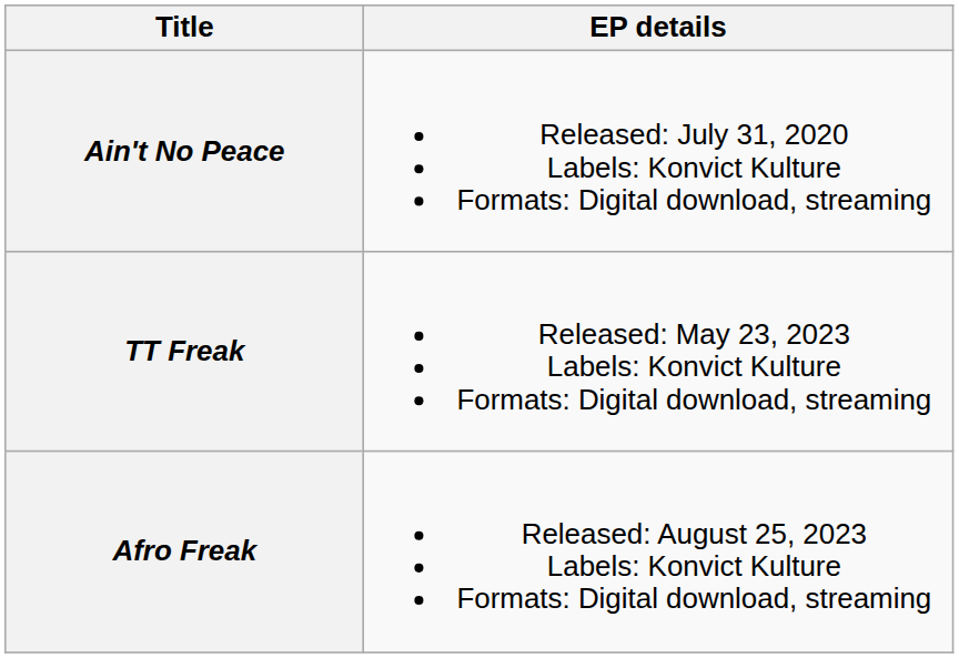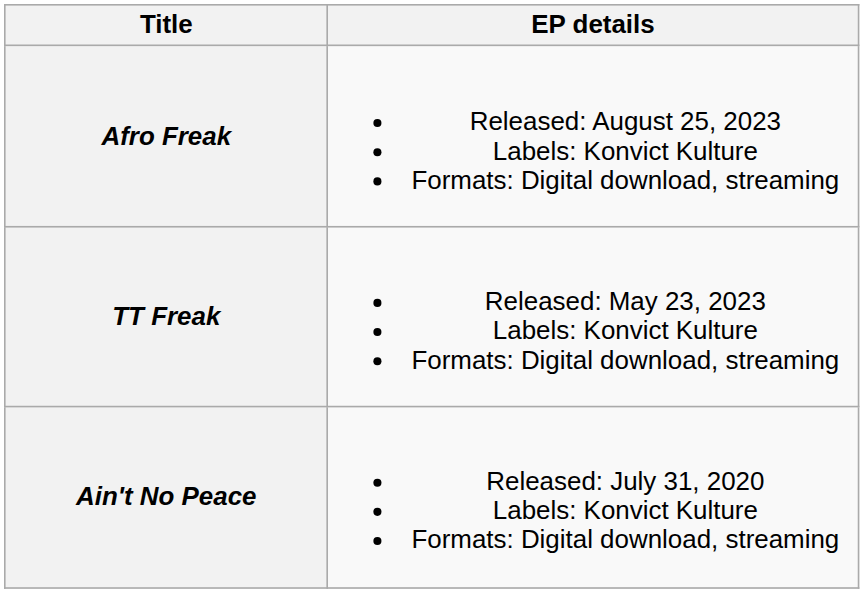rows swapped: Ain't No Peace <-> Afro Freak
